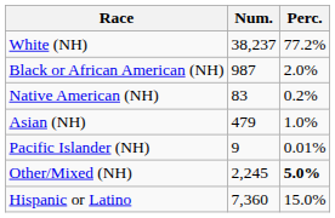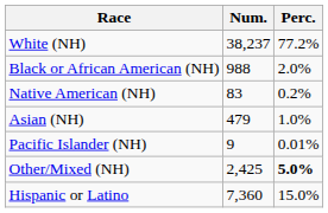Black or African American (NH) | Num.: 987 -> 988
Other/Mixed (NH) | Num.: 2,245 -> 2,425
